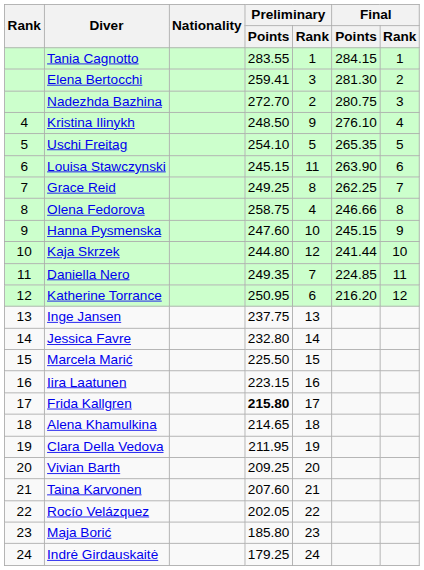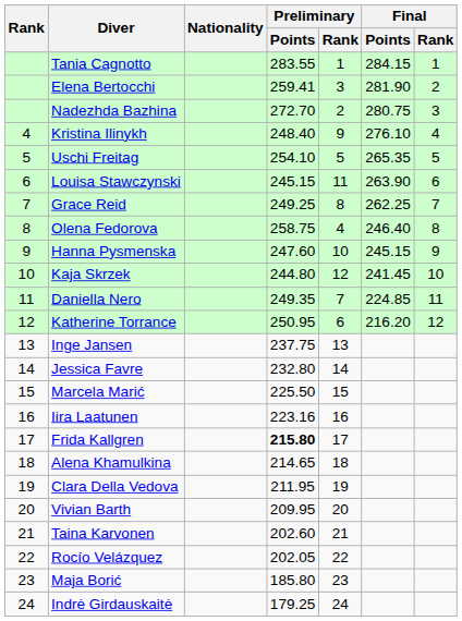Elena Bertocchi | Final / Points: 281.30 -> 281.90
Kristina Ilinykh | Preliminary / Points: 248.50 -> 248.40
Olena Fedorova | Final / Points: 246.66 -> 246.40
Kaja Skrzek | Final / Points: 241.44 -> 241.45
Iira Laatunen | Preliminary / Points: 223.15 -> 223.16
Vivian Barth | Preliminary / Points: 209.25 -> 209.95
Taina Karvonen | Preliminary / Points: 207.60 -> 202.60
